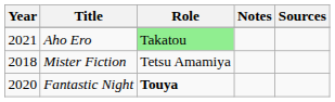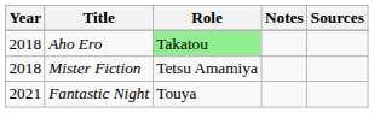Aho Ero | Year: 2021 -> 2018
Fantastic Night | Year: 2020 -> 2021
Fantastic Night | Role: bold -> normal
